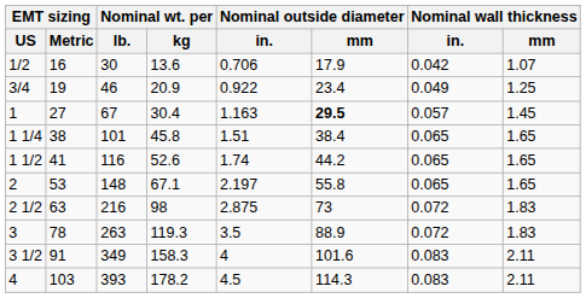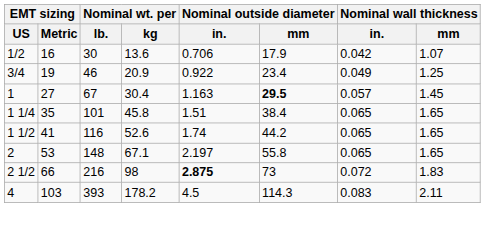1 1/4 | EMT sizing / Metric: 38 -> 35
2 1/2 | EMT sizing / Metric: 63 -> 66
2 1/2 | Nominal outside diameter / in.: normal -> bold
- row: 3 | 78 | 263 | 119.3 | 3.5 | 88.9 | 0.072 | 1.83
- row: 3 1/2 | 91 | 349 | 158.3 | 4 | 101.6 | 0.083 | 2.11
